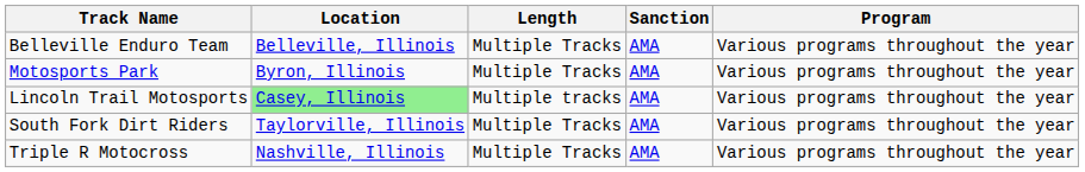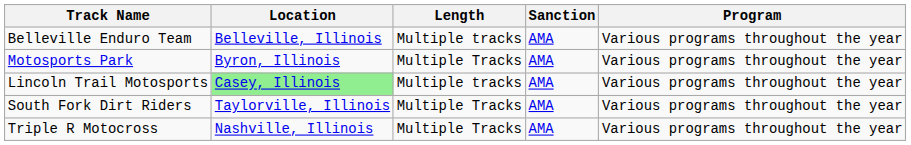Belleville Enduro Team | Length: Multiple Tracks -> Multiple tracks
